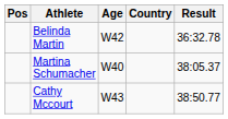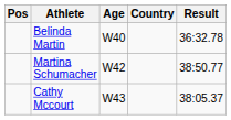Belinda Martin | Age: W42 -> W40
Martina Schumacher | Age: W40 -> W42
Martina Schumacher | Result: 38:05.37 -> 38:50.77
Cathy Mccourt | Result: 38:50.77 -> 38:05.37
